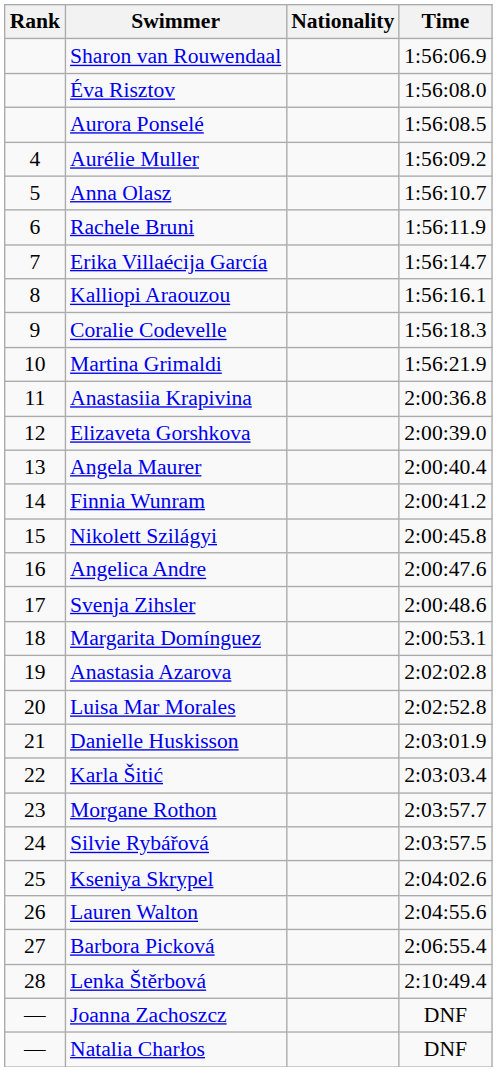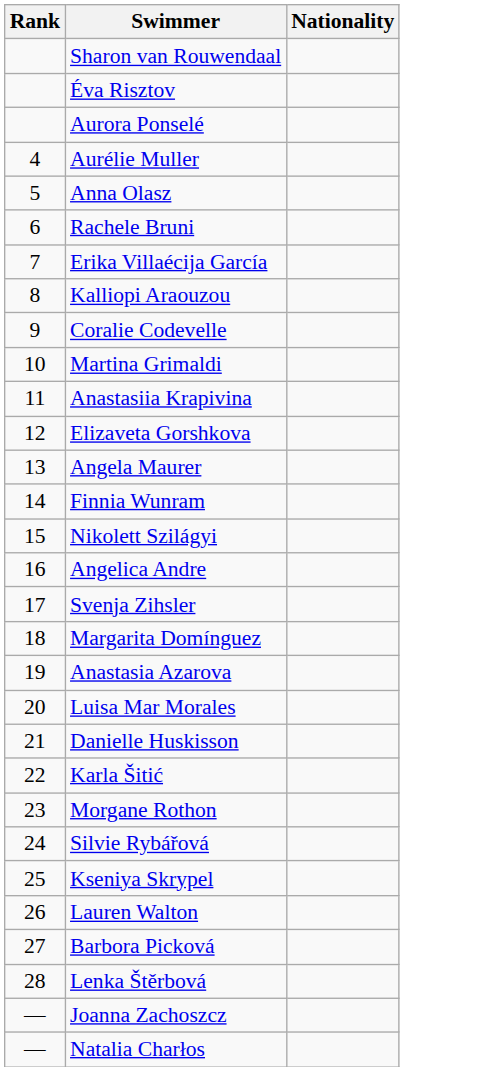- column: Time | 1:56:06.9 | 1:56:08.0 | 1:56:08.5 | 1:56:09.2 | 1:56:10.7 | 1:56:11.9 | 1:56:14.7 | 1:56:16.1 | 1:56:18.3 | 1:56:21.9 | 2:00:36.8 | 2:00:39.0 | 2:00:40.4 | 2:00:41.2 | 2:00:45.8 | 2:00:47.6 | 2:00:48.6 | 2:00:53.1 | 2:02:02.8 | 2:02:52.8 | 2:03:01.9 | 2:03:03.4 | 2:03:57.7 | 2:03:57.5 | 2:04:02.6 | 2:04:55.6 | 2:06:55.4 | 2:10:49.4 | DNF | DNF
